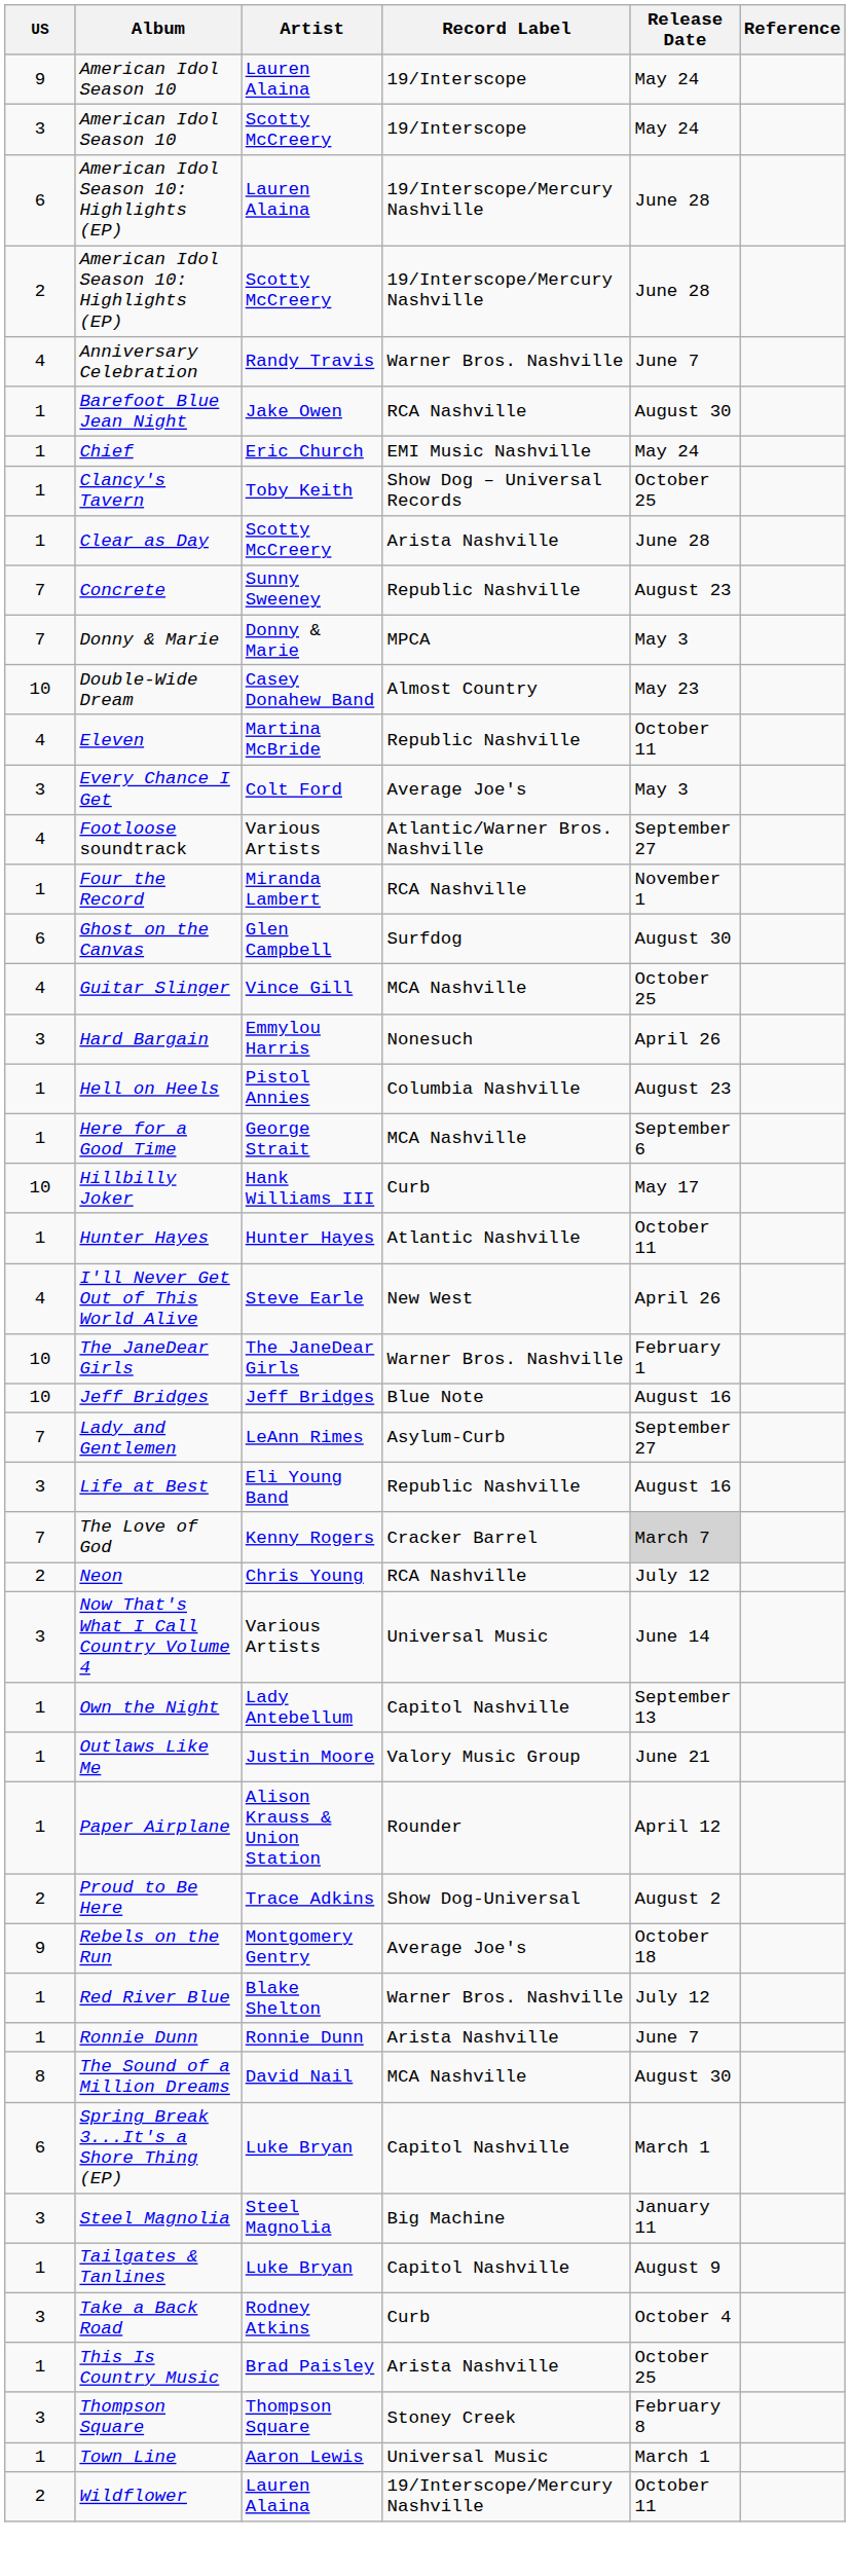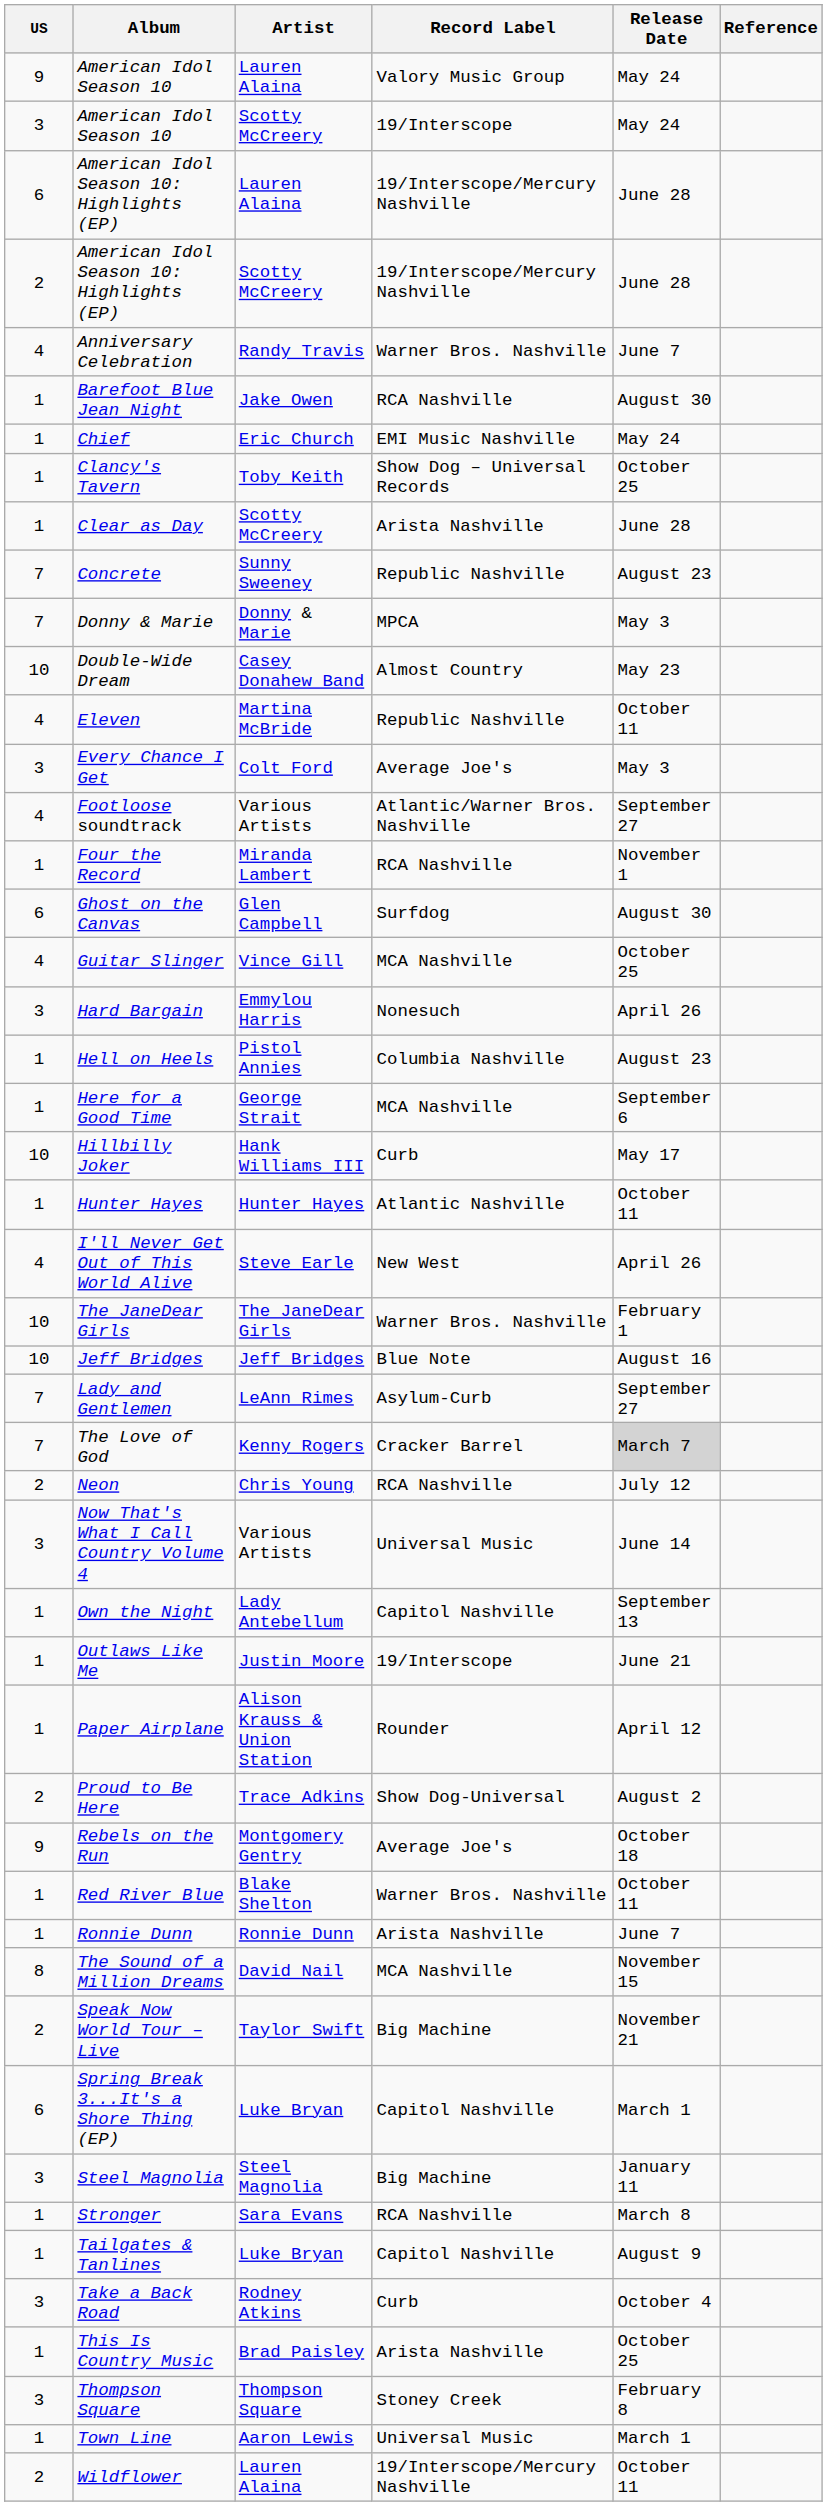American Idol Season 10 / Lauren Alaina | Record Label: 19/Interscope -> Valory Music Group
- row: 3 | Life at Best | Eli Young Band | Republic Nashville | August 16
Outlaws Like Me | Record Label: Valory Music Group -> 19/Interscope
Red River Blue | Release Date: July 12 -> October 11
The Sound of a Million Dreams | Release Date: August 30 -> November 15
+ row: 2 | Speak Now World Tour – Live | Taylor Swift | Big Machine | November 21
+ row: 1 | Stronger | Sara Evans | RCA Nashville | March 8
